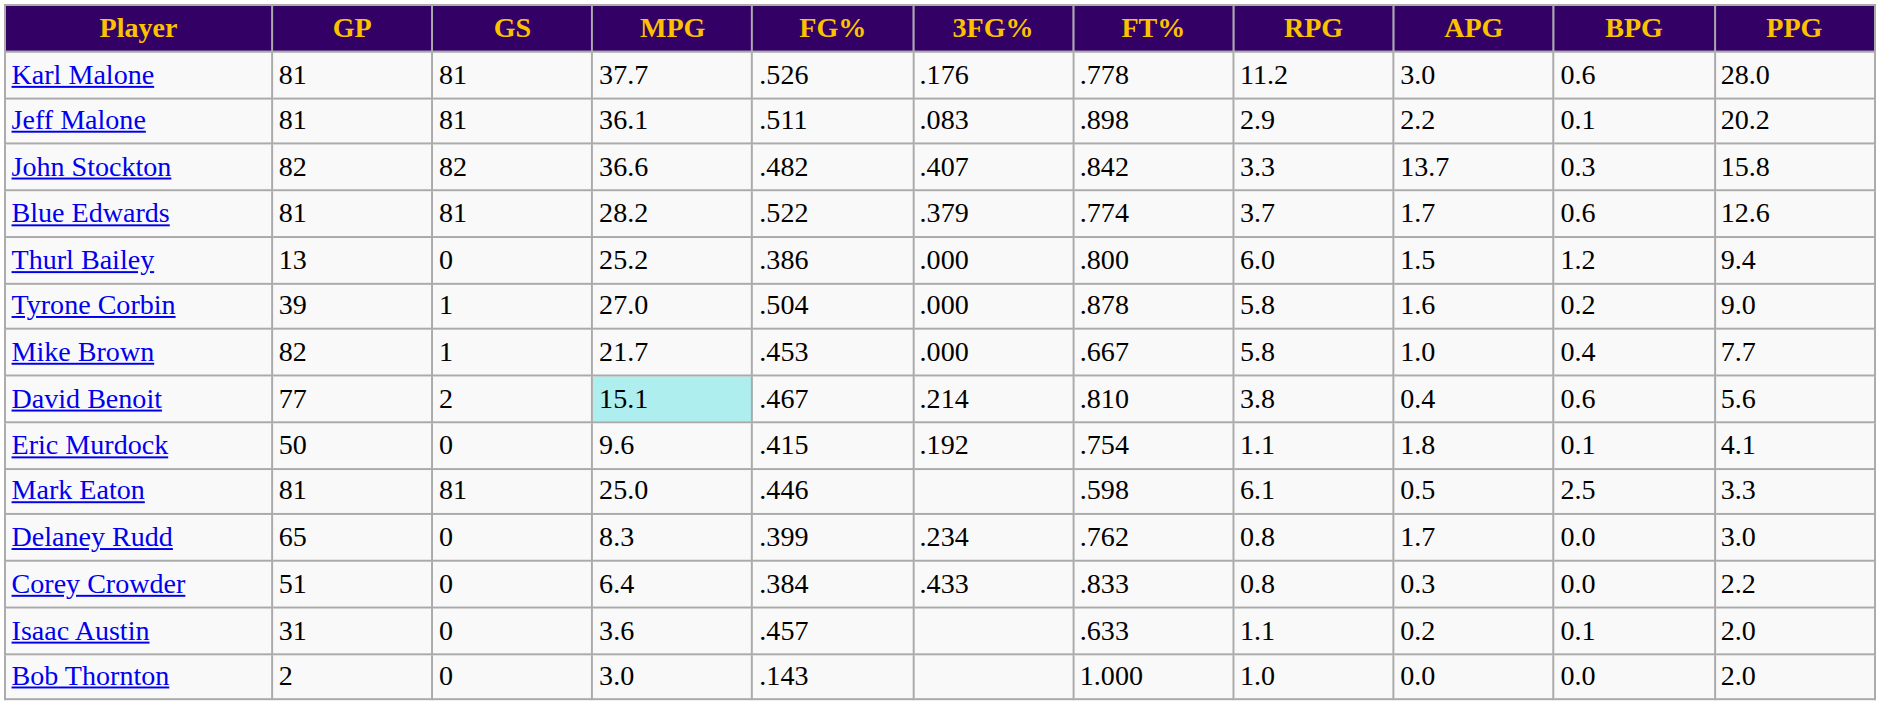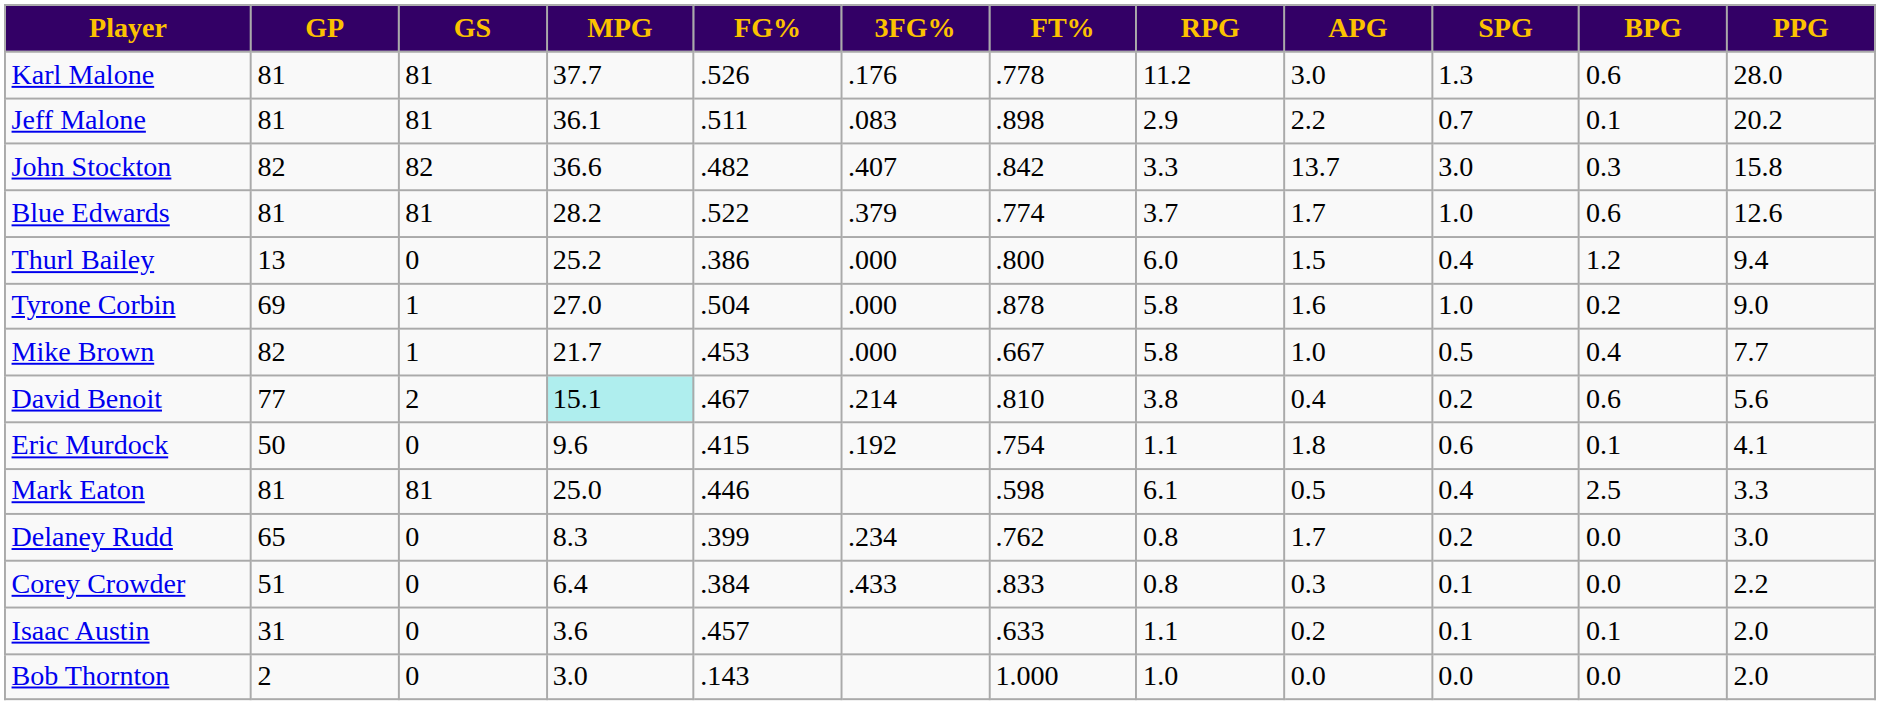+ column: SPG | 1.3 | 0.7 | 3.0 | 1.0 | 0.4 | 1.0 | 0.5 | 0.2 | 0.6 | 0.4 | 0.2 | 0.1 | 0.1 | 0.0
Tyrone Corbin | GP: 39 -> 69
